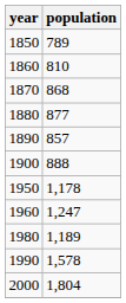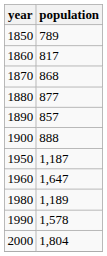1860 | population: 810 -> 817
1950 | population: 1,178 -> 1,187
1960 | population: 1,247 -> 1,647
